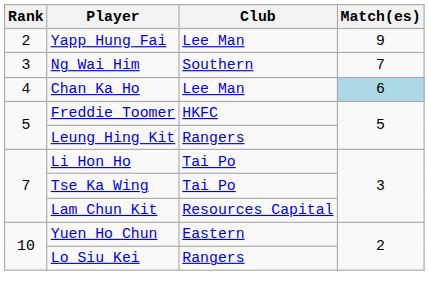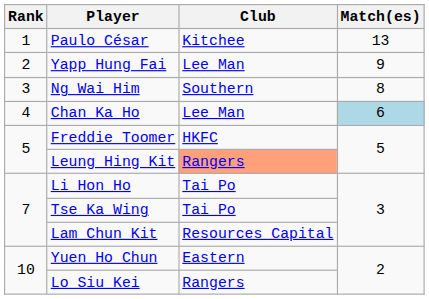+ row: 1 | Paulo César | Kitchee | 13
Ng Wai Him | Match(es): 7 -> 8
Leung Hing Kit | Club: no background -> lightsalmon background
